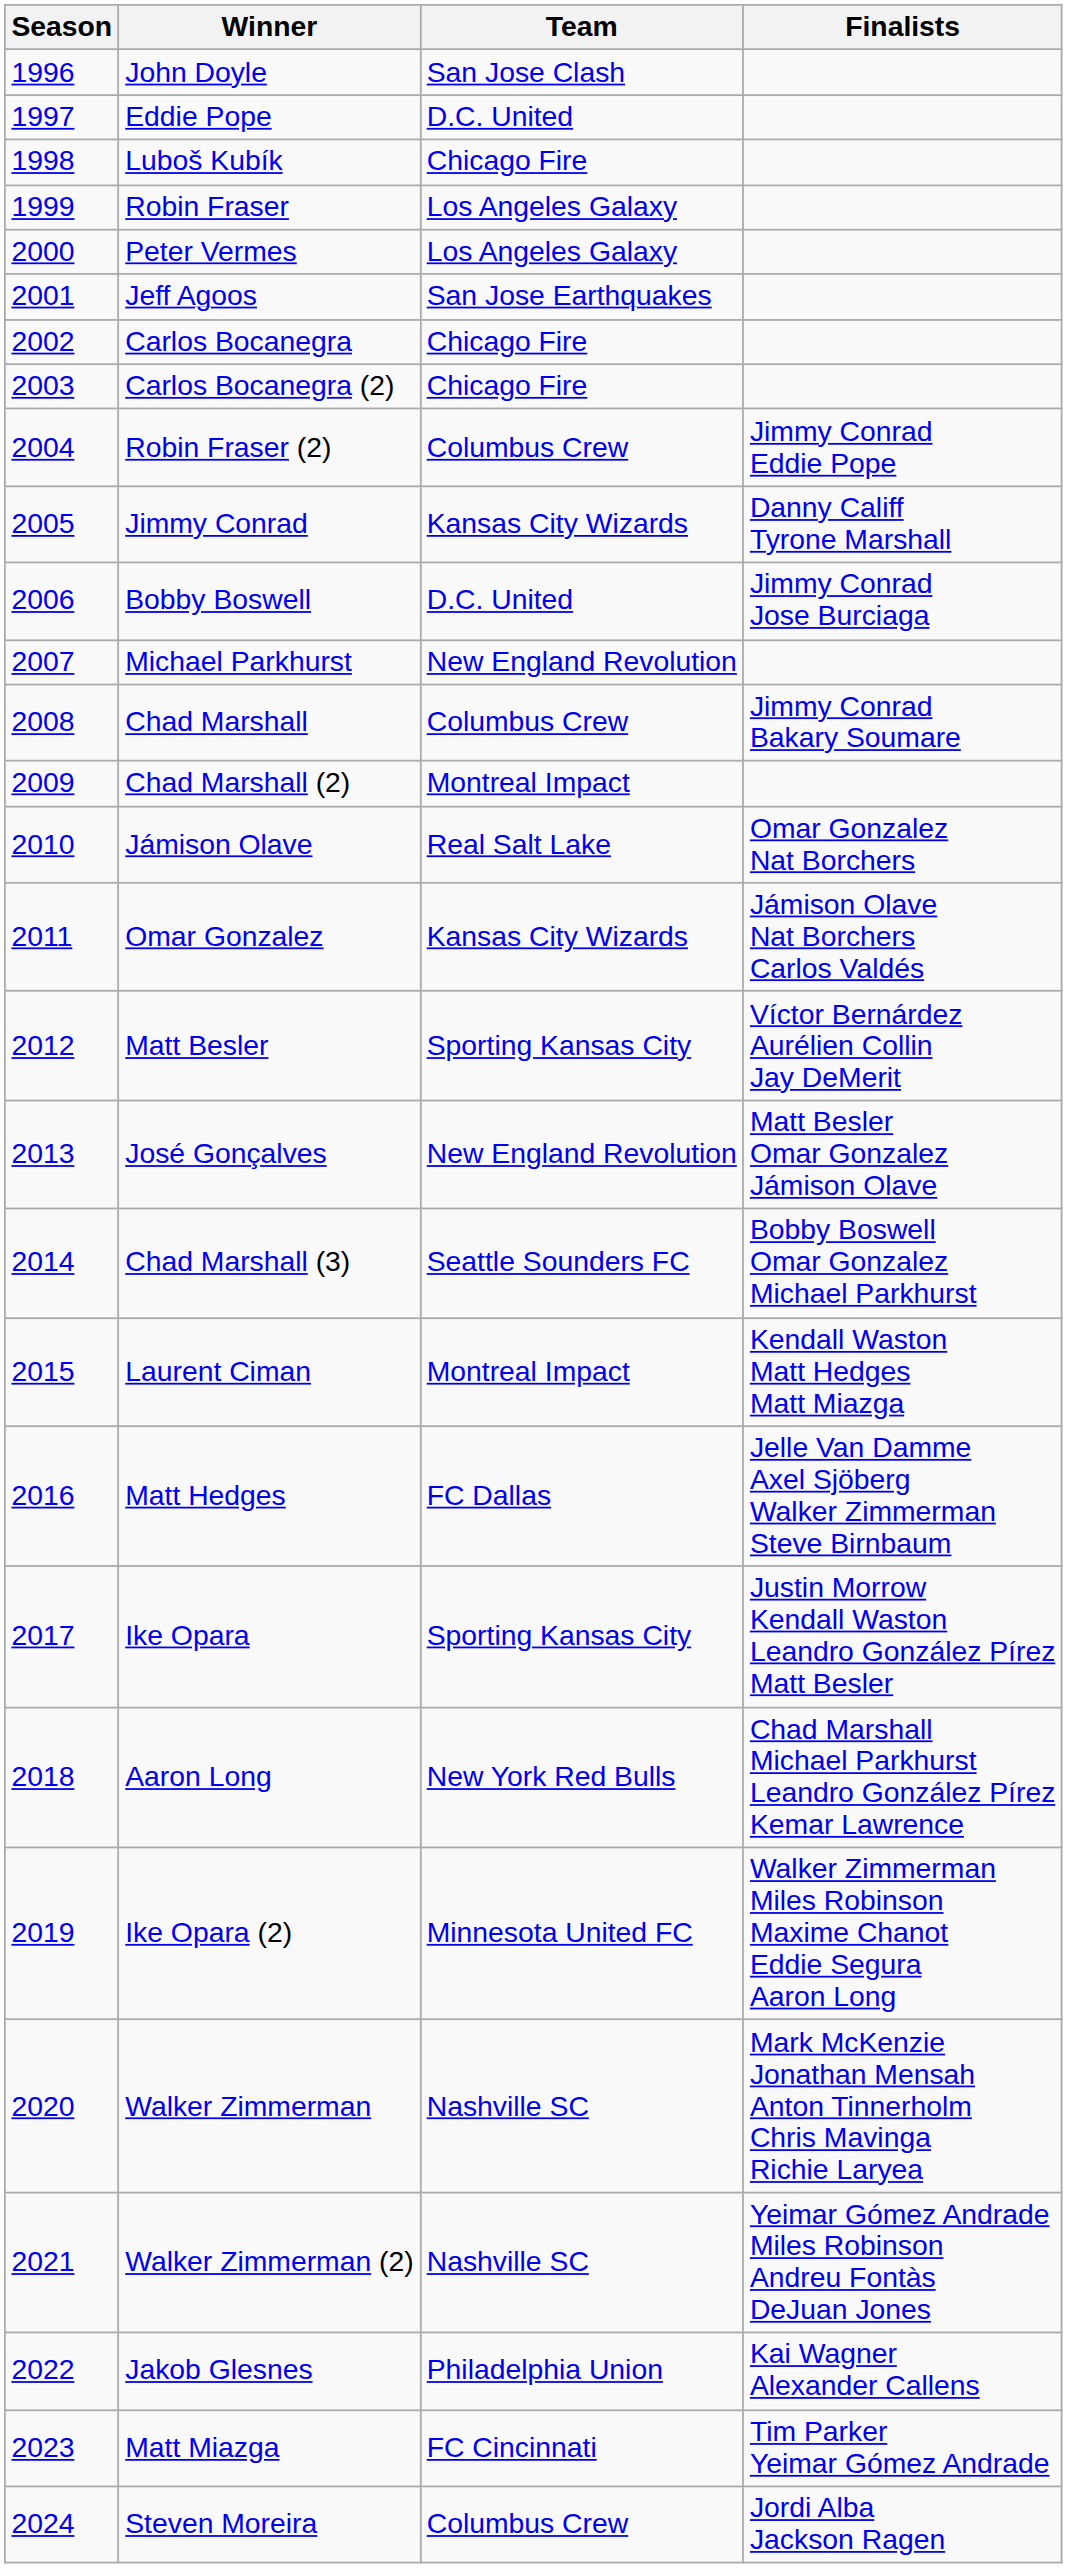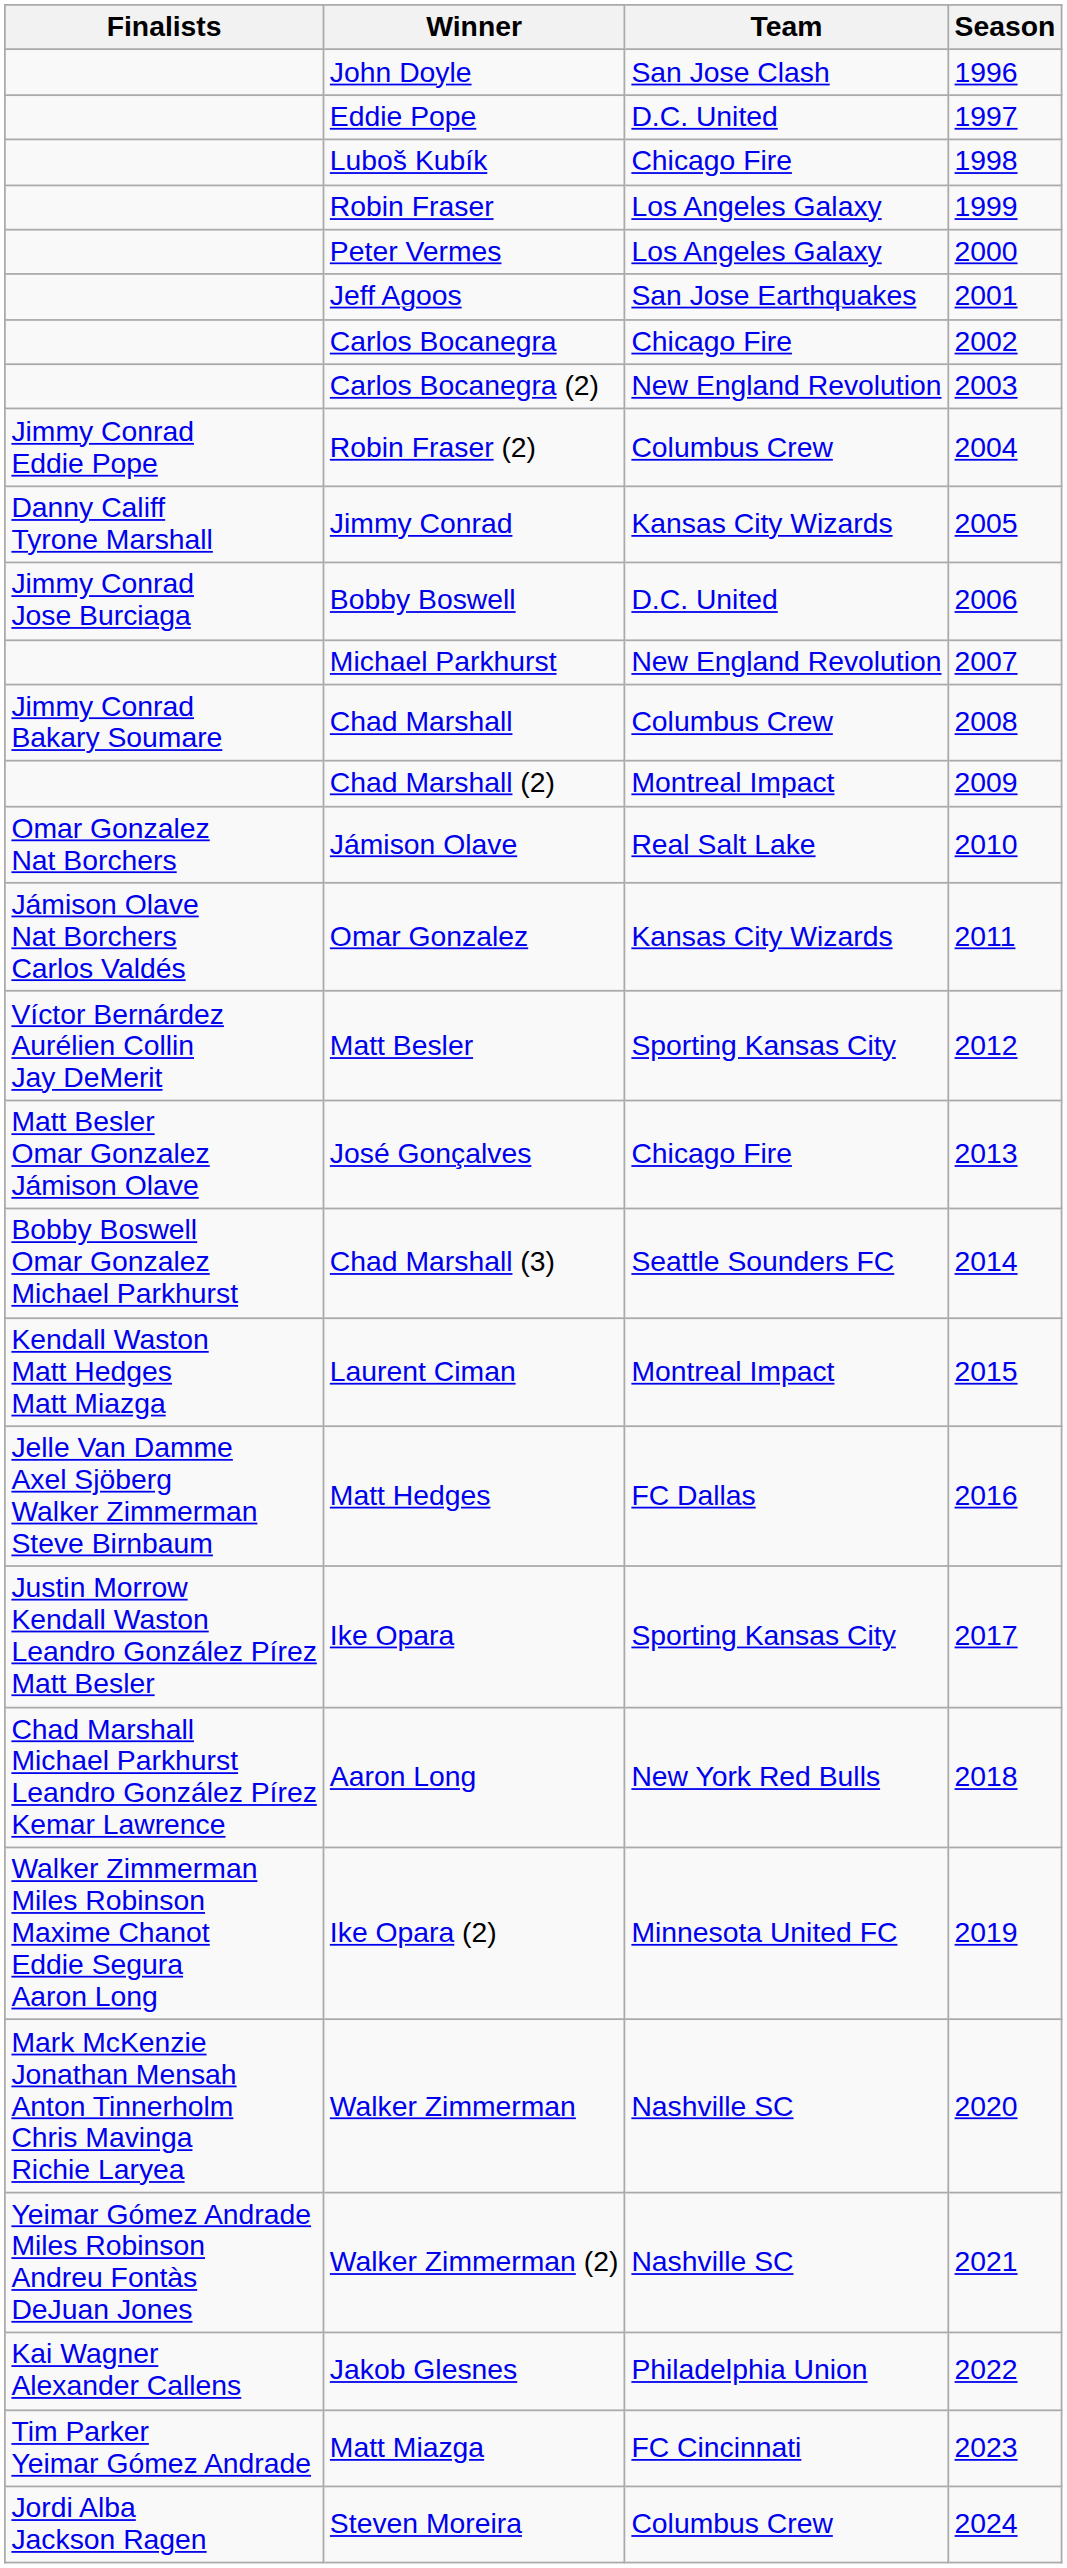columns swapped: Season <-> Finalists
Carlos Bocanegra (2) | Team: Chicago Fire -> New England Revolution
José Gonçalves | Team: New England Revolution -> Chicago Fire
